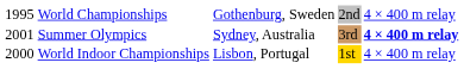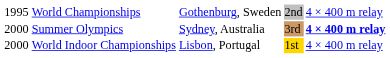Summer Olympics | column 1: 2001 -> 2000
